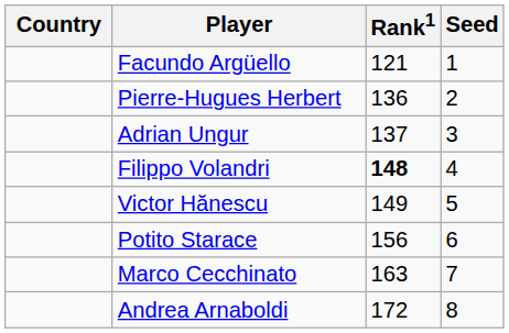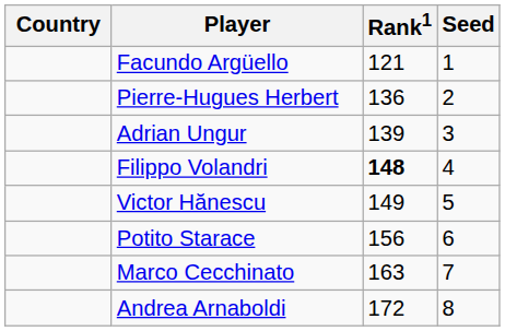Adrian Ungur | Rank1: 137 -> 139
